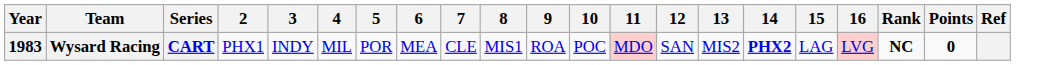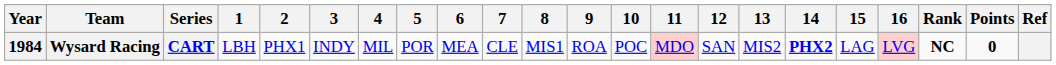+ column: 1 | LBH
Wysard Racing | Year: 1983 -> 1984
